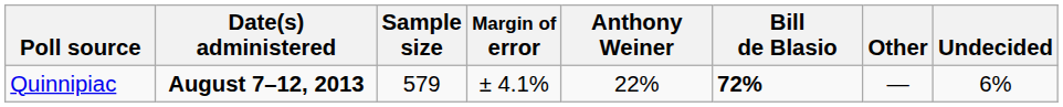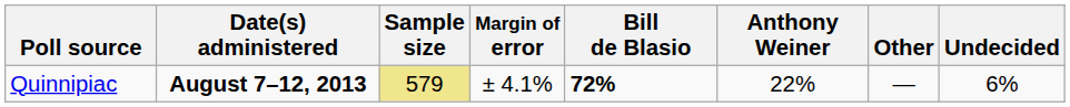columns swapped: Bill de Blasio <-> Anthony Weiner
Quinnipiac | Sample size: no background -> khaki background
